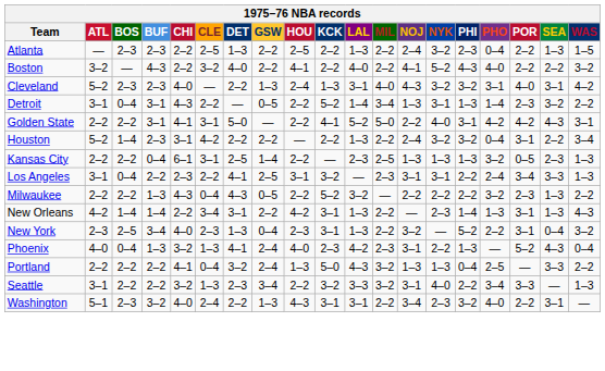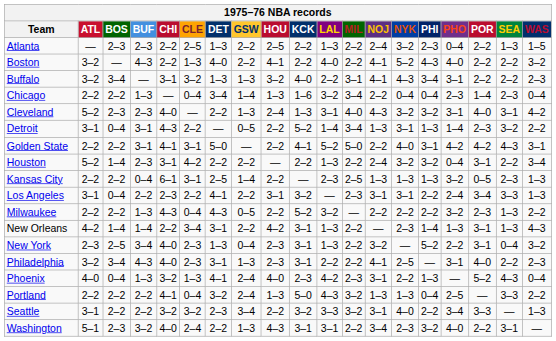Boston | CLE: 3–2 -> 1–3
+ row: Buffalo | 3–2 | 3–4 | — | 3–1 | 3–2 | 1–3 | 1–3 | 3–2 | 4–0 | 2–2 | 3–1 | 4–1 | 4–3 | 3–4 | 3–1 | 2–2 | 2–2 | 2–3
+ row: Chicago | 2–2 | 2–2 | 1–3 | — | 0–4 | 3–4 | 1–4 | 1–3 | 1–6 | 3–2 | 3–4 | 2–2 | 0–4 | 0–4 | 2–3 | 1–4 | 2–3 | 0–4
Los Angeles | GSW: 2–5 -> 2–2
+ row: Philadelphia | 3–2 | 3–4 | 4–3 | 4–0 | 2–3 | 3–1 | 1–3 | 2–3 | 3–1 | 2–2 | 2–2 | 4–1 | 2–5 | — | 3–1 | 4–0 | 2–2 | 2–3
Seattle | CLE: 1–3 -> 3–2
